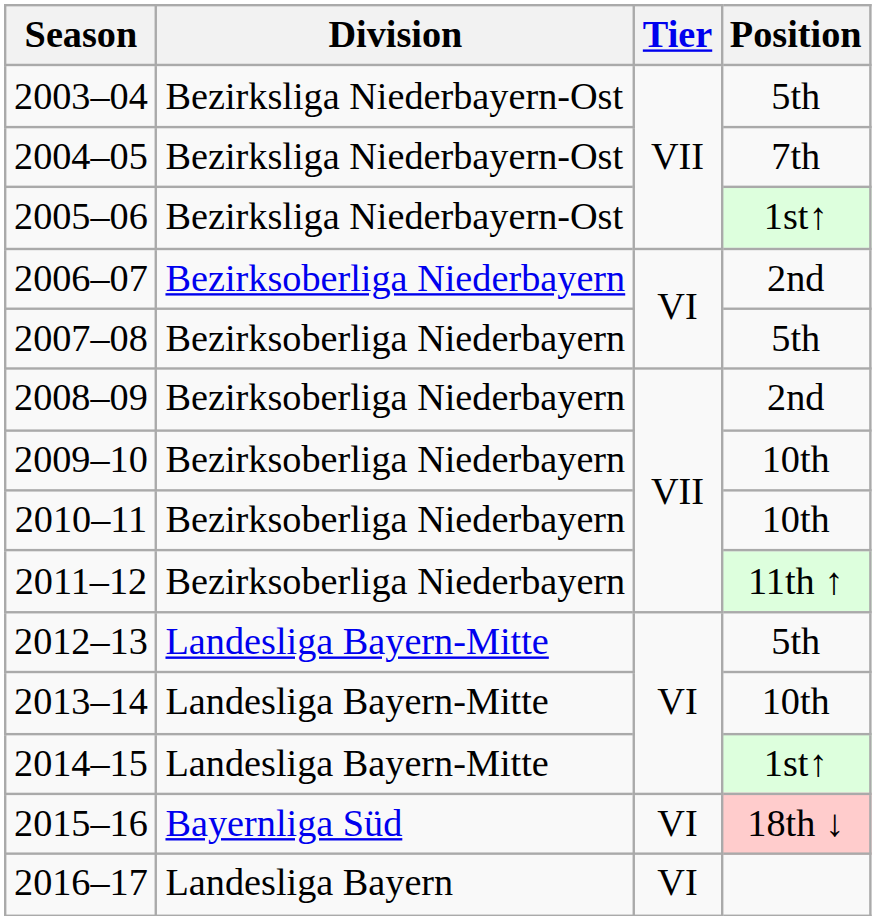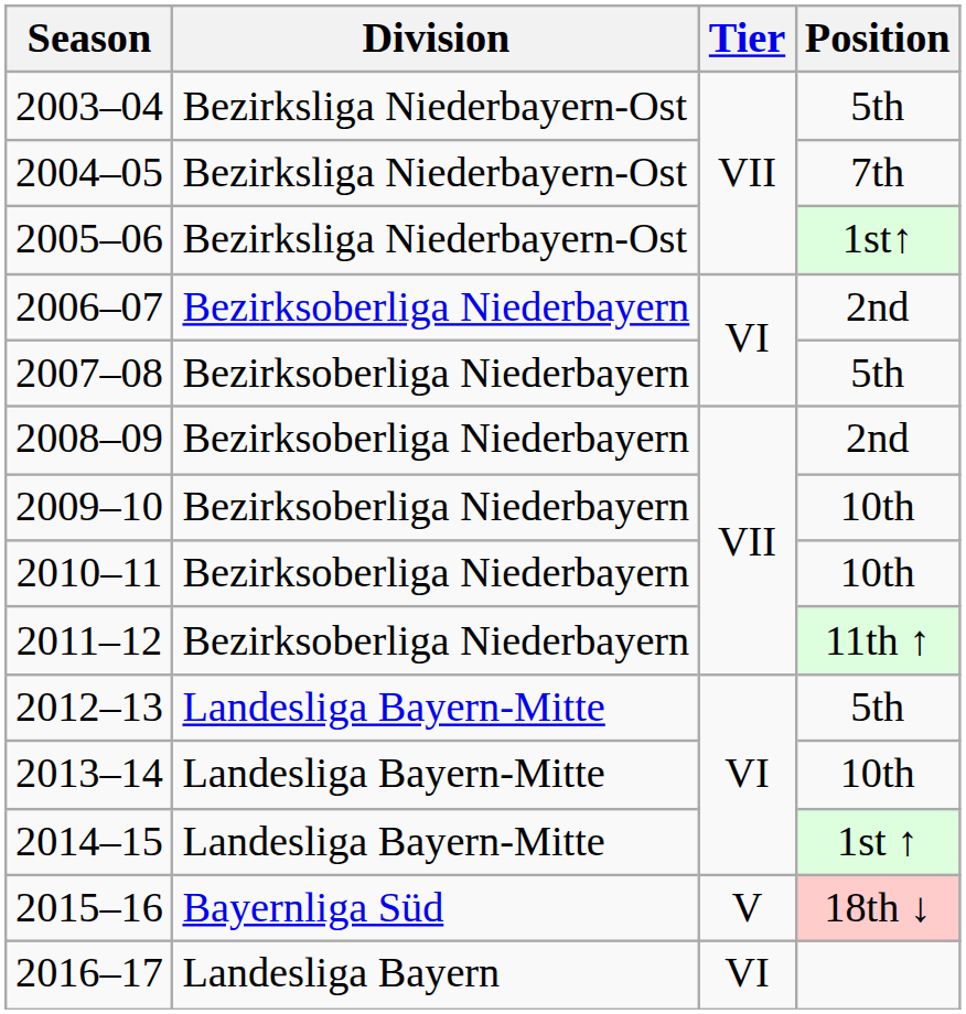2014–15 | Position: 1st↑ -> 1st ↑
2015–16 | Tier: VI -> V
